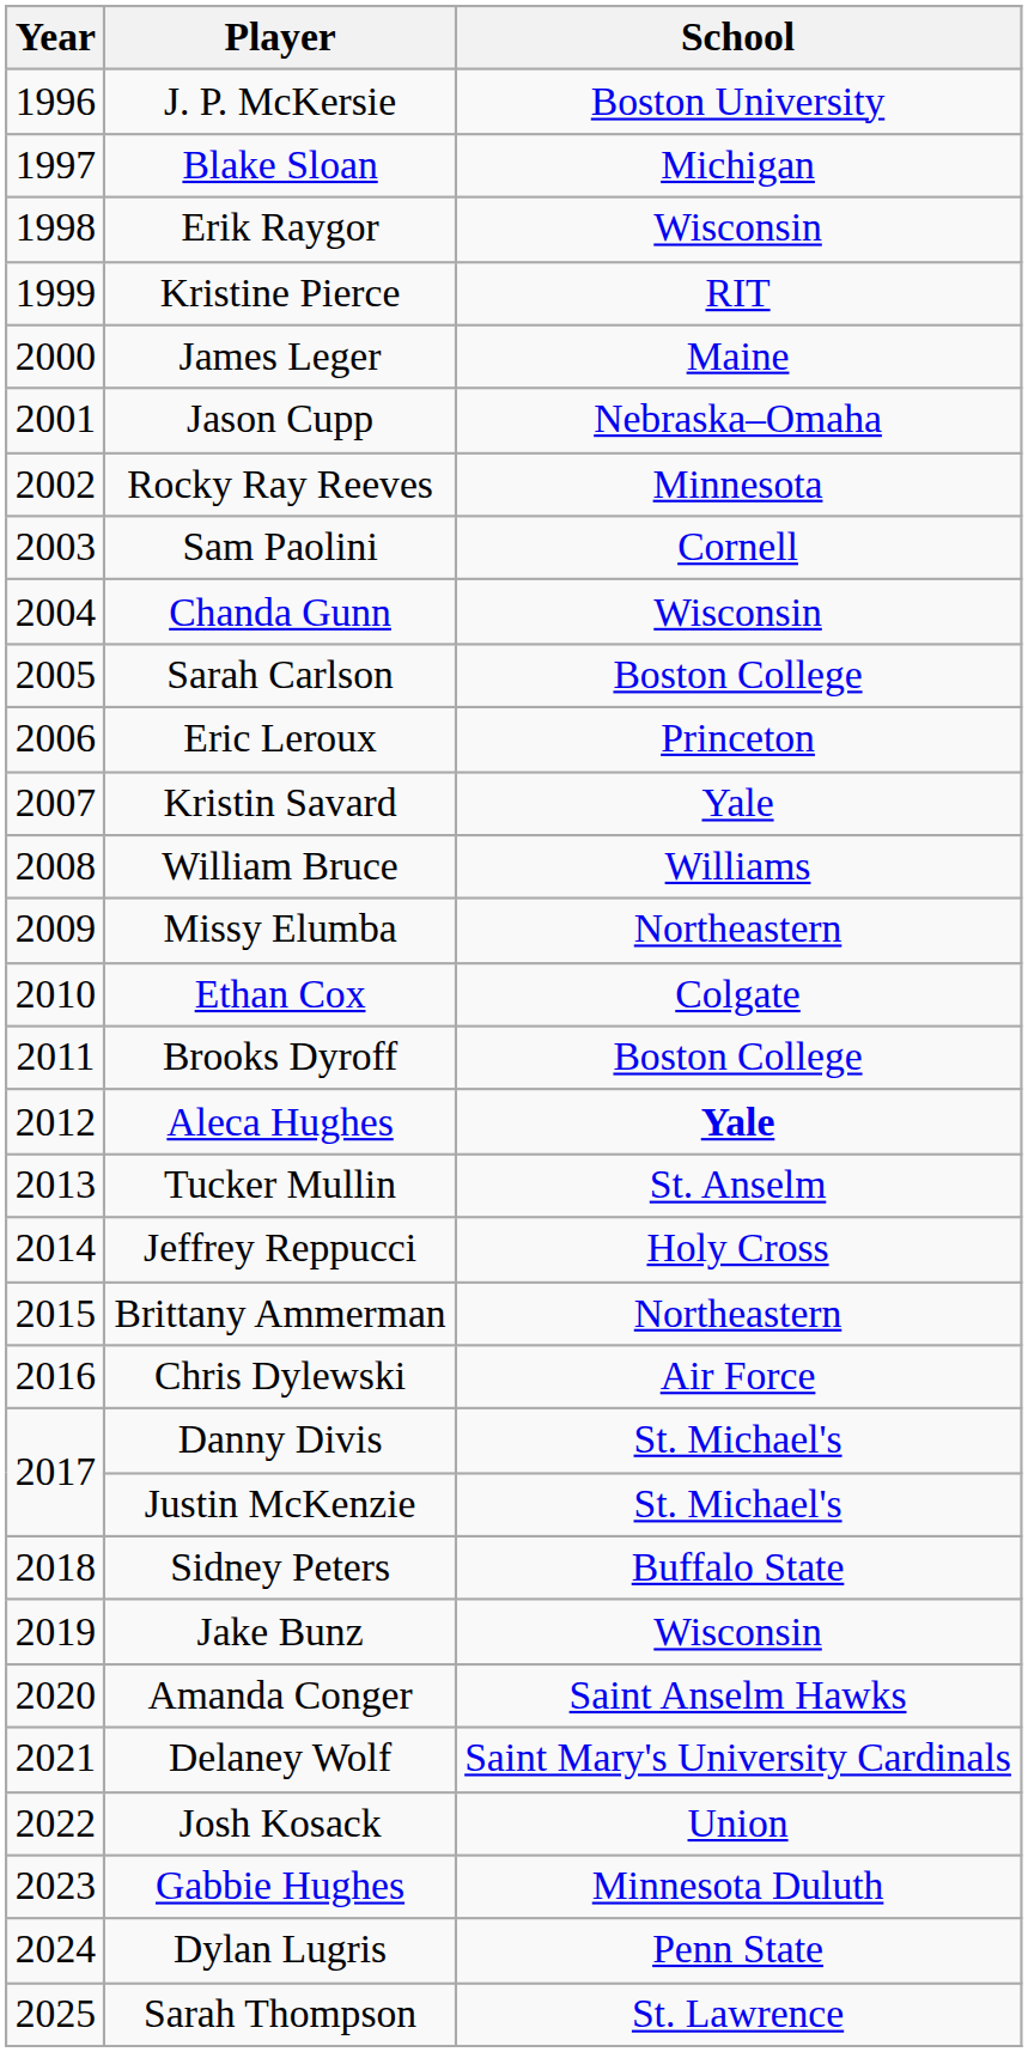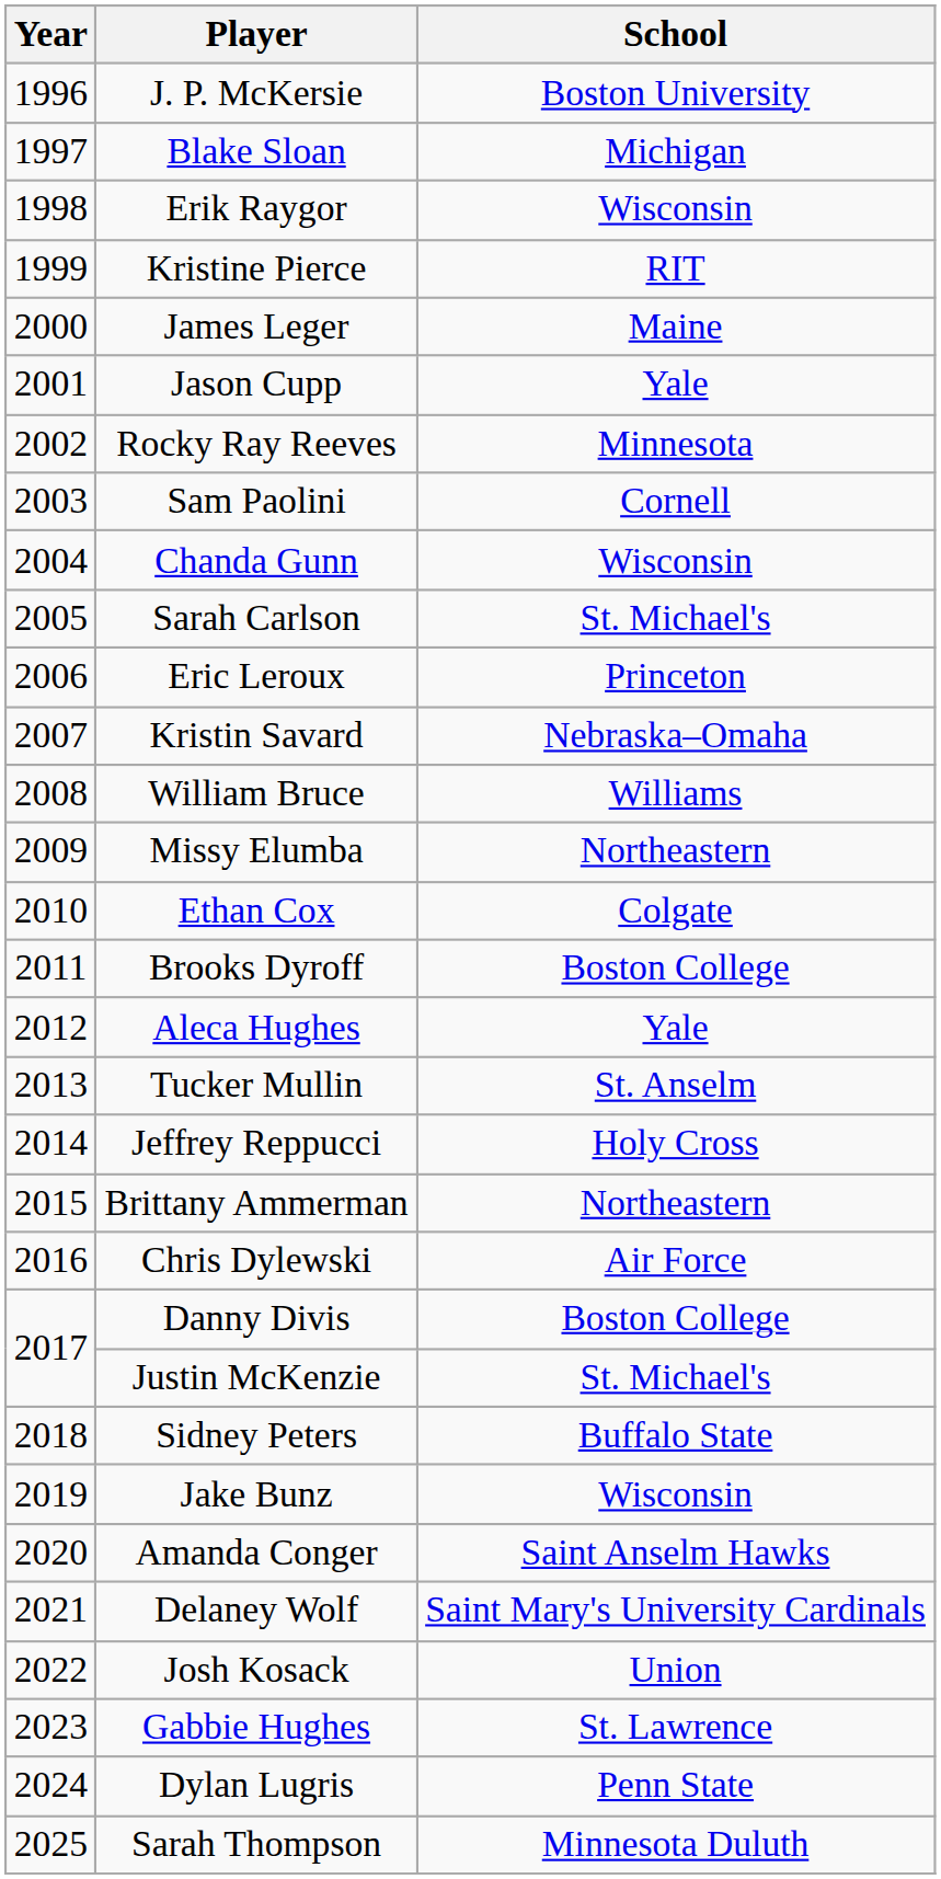Jason Cupp | School: Nebraska–Omaha -> Yale
Sarah Carlson | School: Boston College -> St. Michael's
Kristin Savard | School: Yale -> Nebraska–Omaha
Aleca Hughes | School: bold -> normal
Danny Divis | School: St. Michael's -> Boston College
Gabbie Hughes | School: Minnesota Duluth -> St. Lawrence
Sarah Thompson | School: St. Lawrence -> Minnesota Duluth
